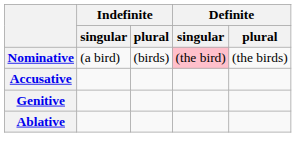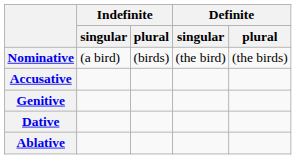Nominative | Definite / singular: pink background -> no background
+ row: Dative
